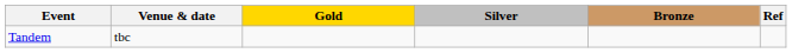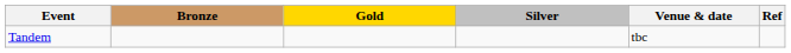columns swapped: Venue & date <-> Bronze
